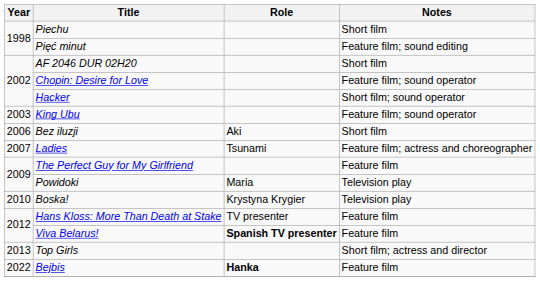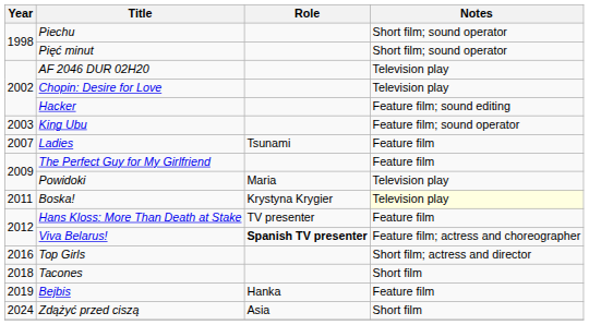Piechu | Notes: Short film -> Short film; sound operator
Pięć minut | Notes: Feature film; sound editing -> Short film; sound operator
AF 2046 DUR 02H20 | Notes: Short film -> Television play
Chopin: Desire for Love | Notes: Feature film; sound operator -> Television play
Hacker | Notes: Short film; sound operator -> Feature film; sound editing
- row: 2006 | Bez iluzji | Aki | Short film
Ladies | Notes: Feature film; actress and choreographer -> Feature film
Boska! | Year: 2010 -> 2011
Boska! | Notes: no background -> lightyellow background
Viva Belarus! | Notes: Feature film -> Feature film; actress and choreographer
Top Girls | Year: 2013 -> 2016
+ row: 2018 | Tacones | Short film
Bejbis | Year: 2022 -> 2019
Bejbis | Role: bold -> normal
+ row: 2024 | Zdążyć przed ciszą | Asia | Short film
